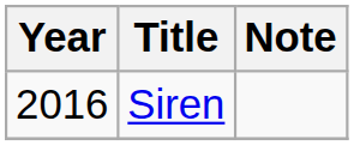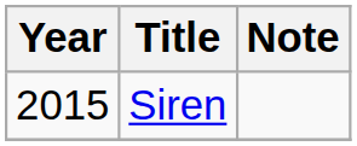Siren | Year: 2016 -> 2015
